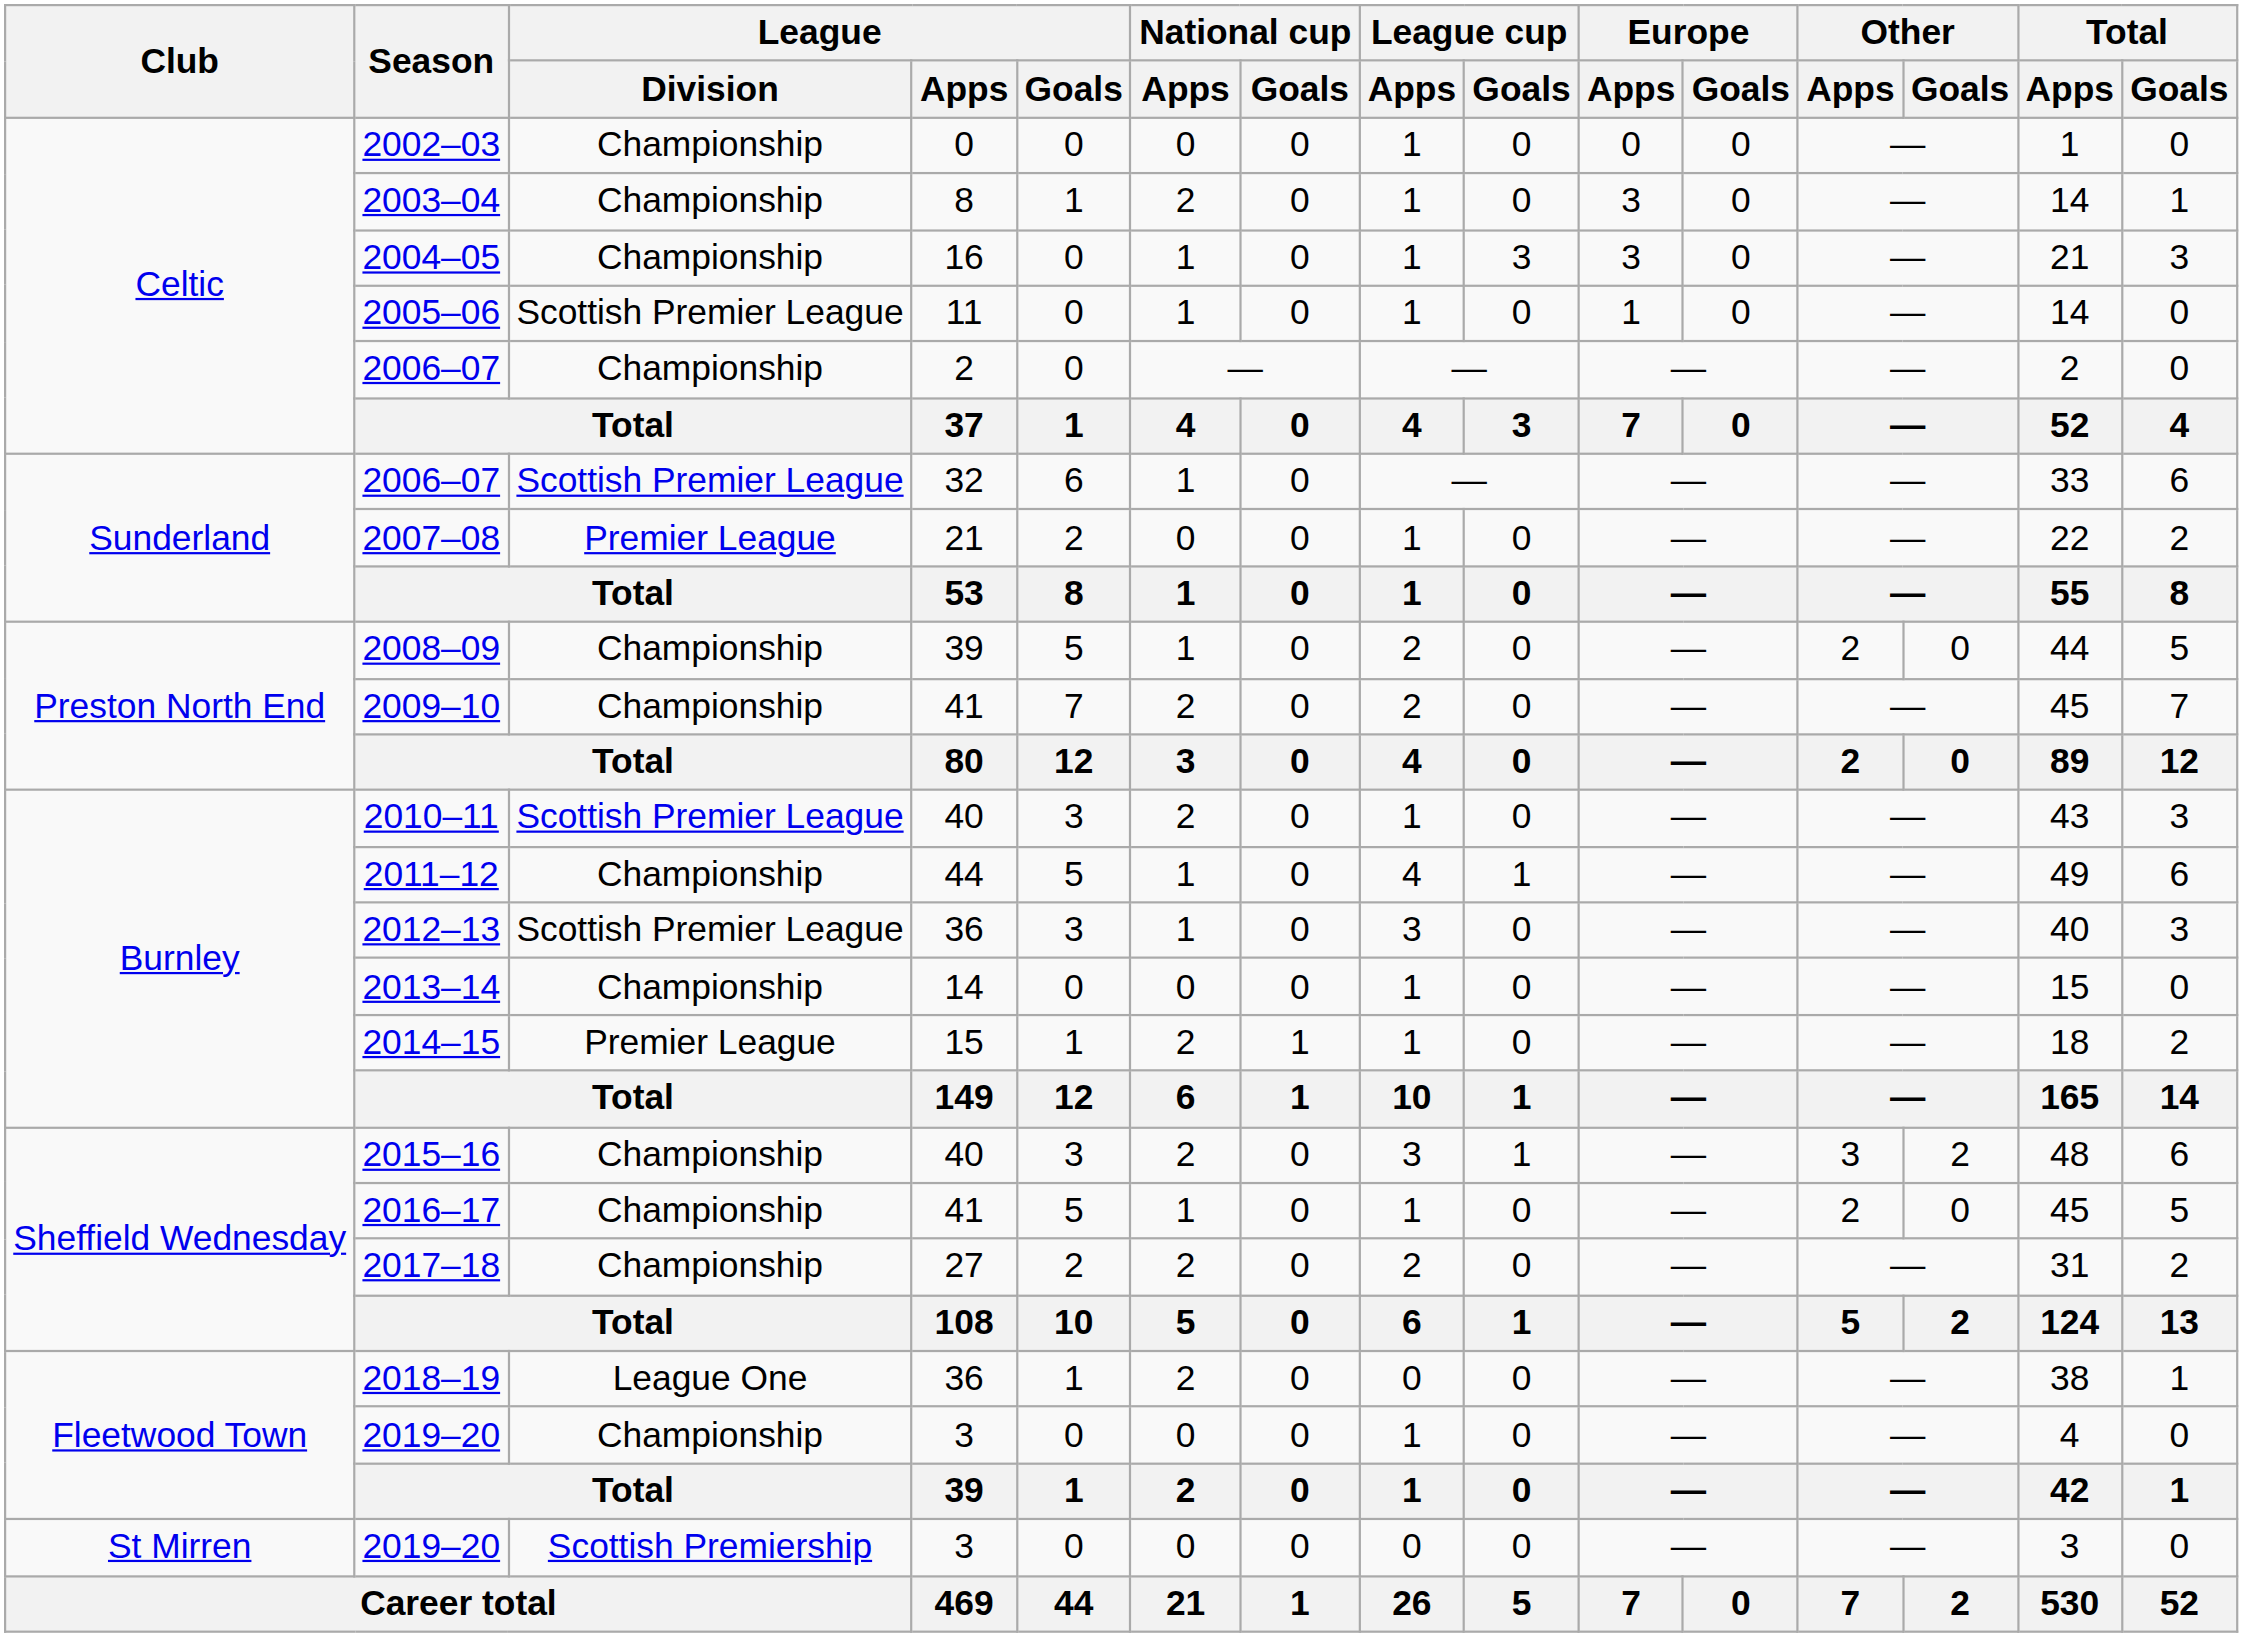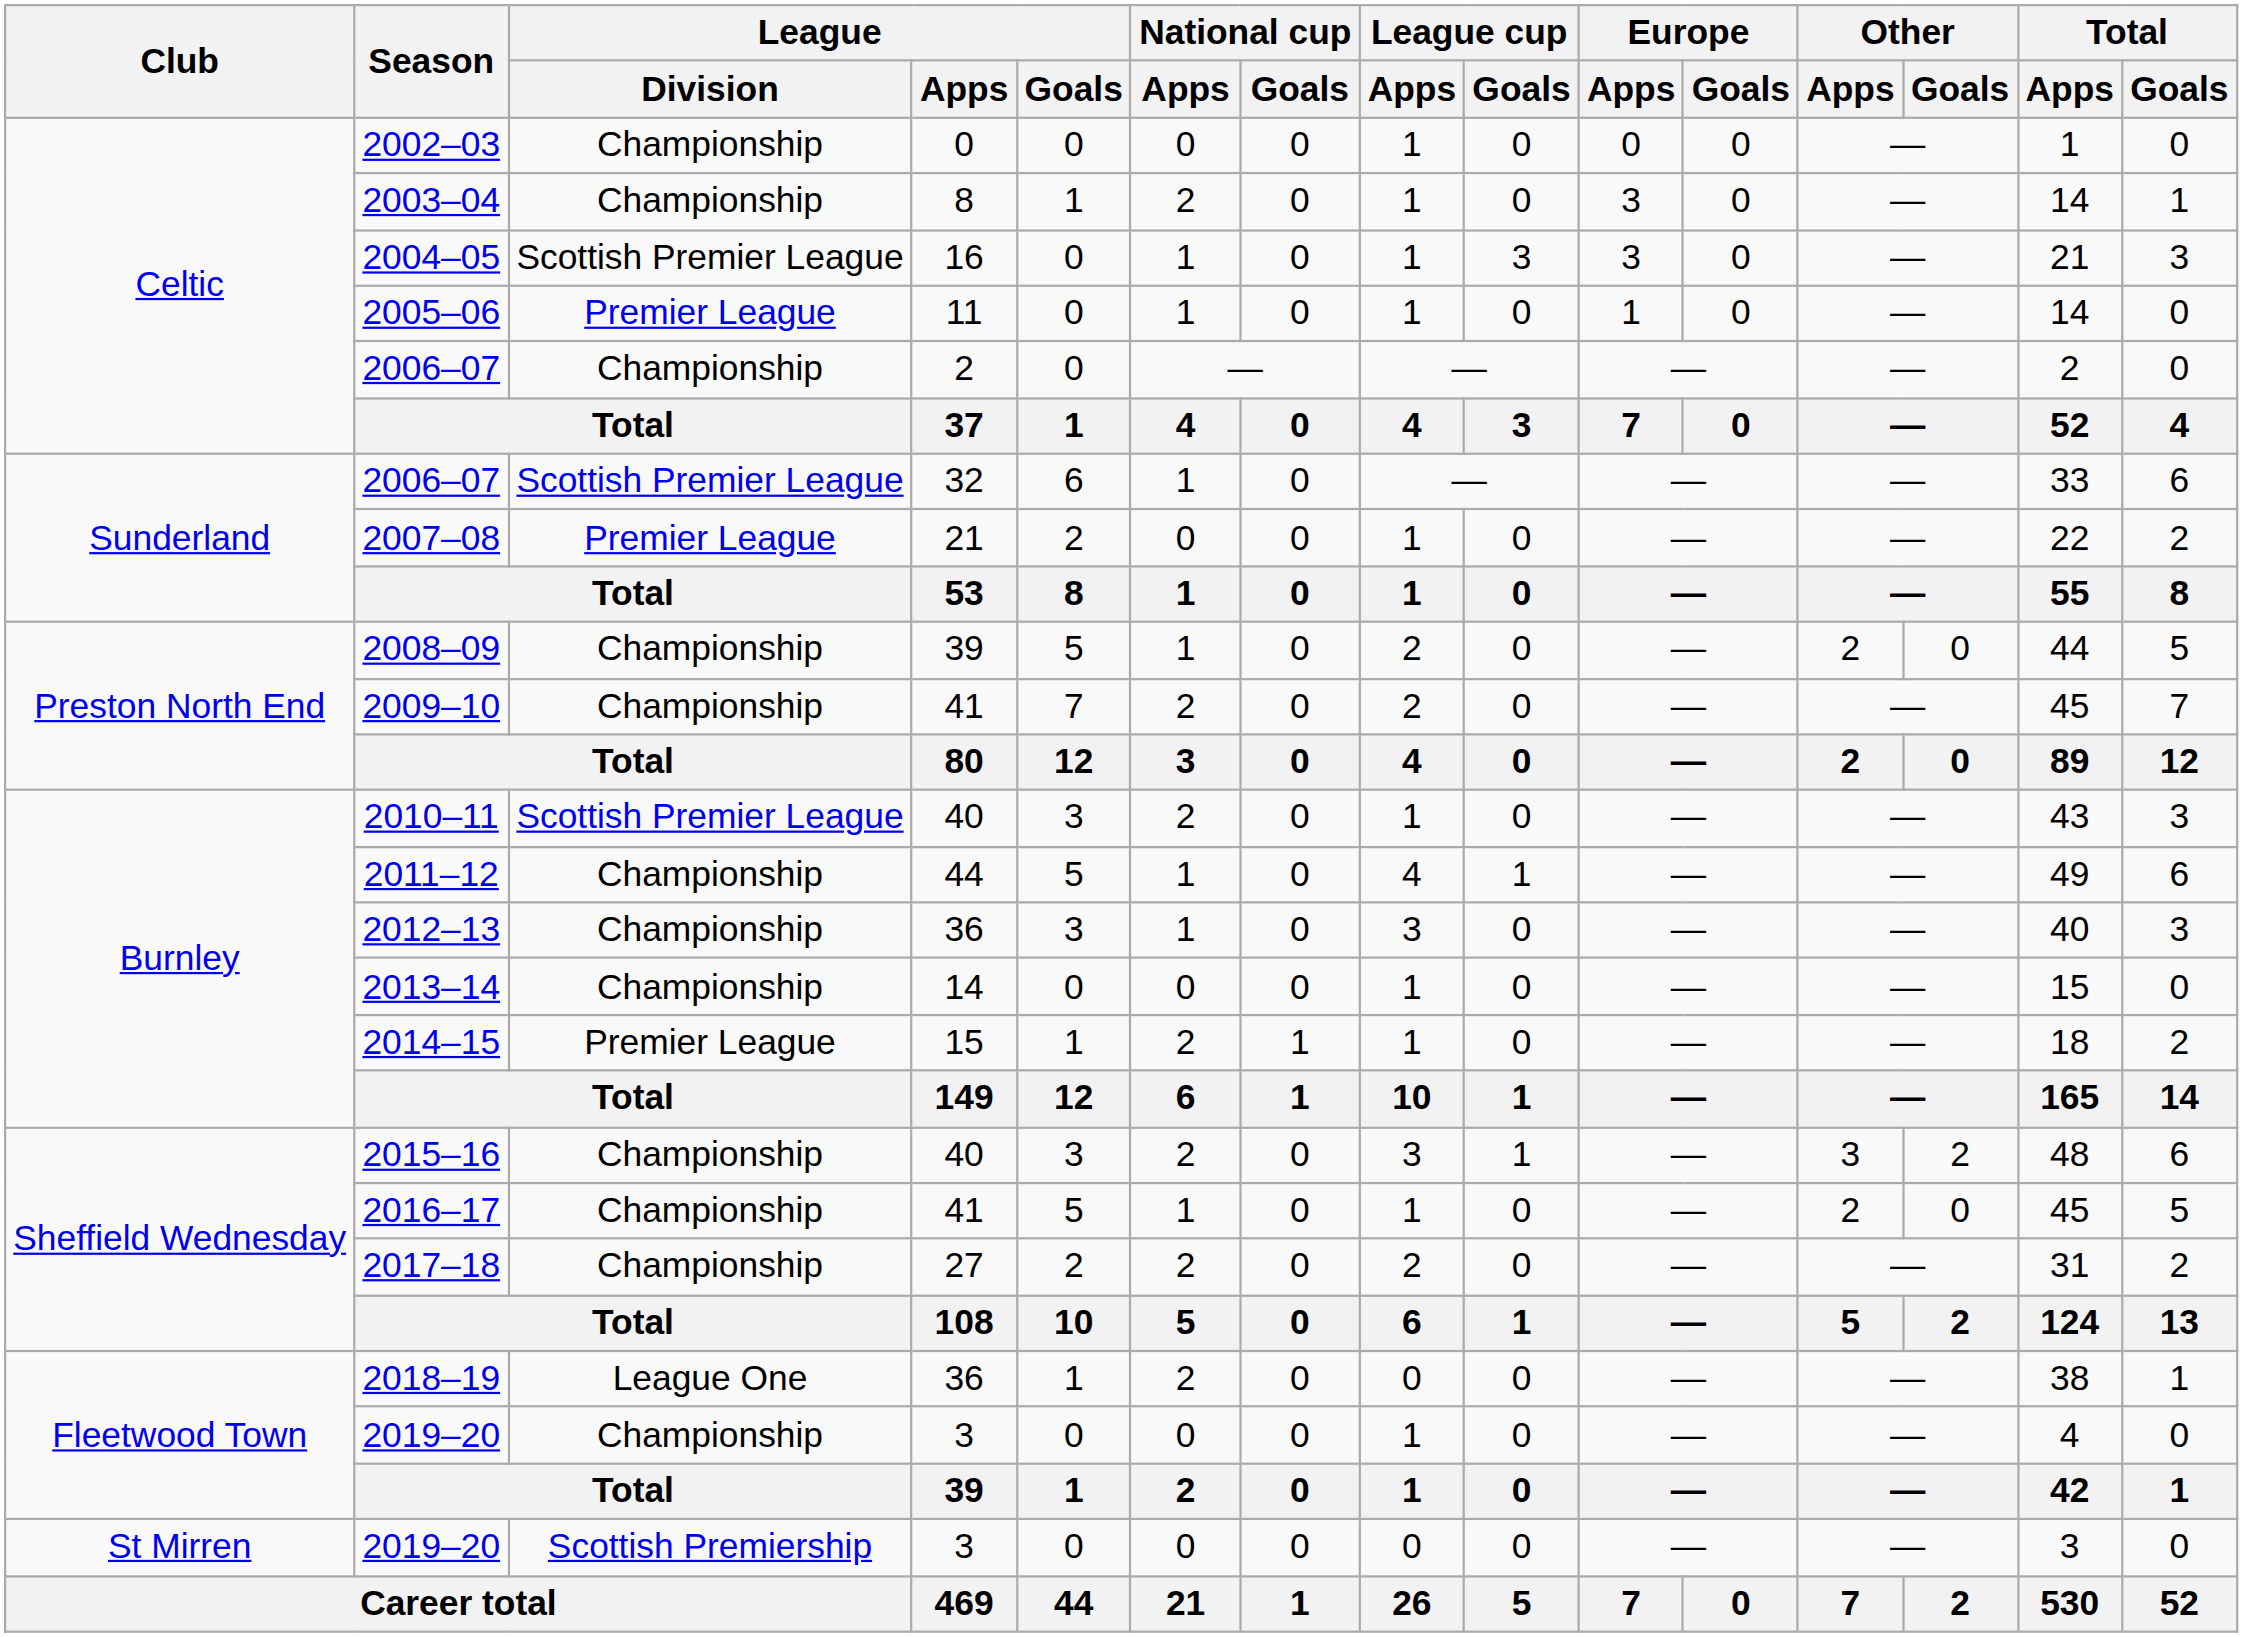2004–05 | League / Division: Championship -> Scottish Premier League
2005–06 | League / Division: Scottish Premier League -> Premier League
2012–13 | League / Division: Scottish Premier League -> Championship
